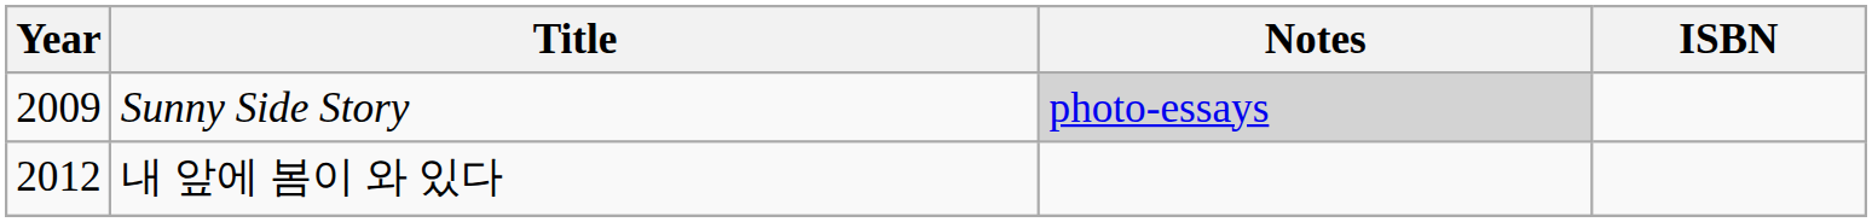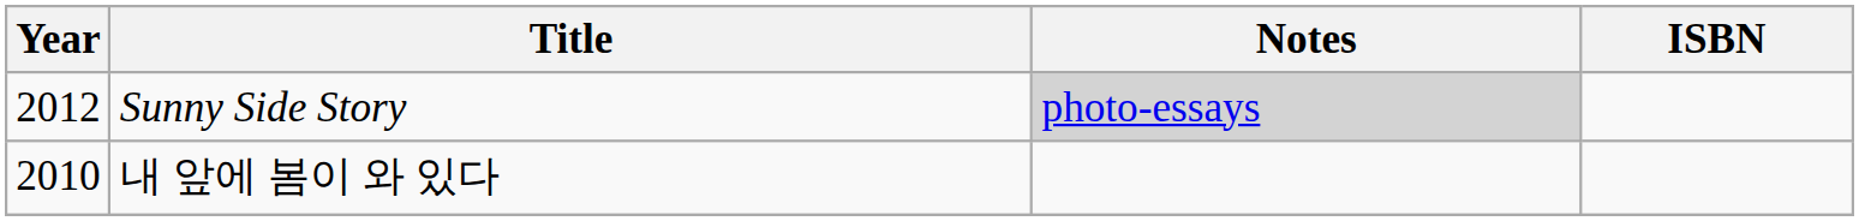Sunny Side Story | Year: 2009 -> 2012
내 앞에 봄이 와 있다 | Year: 2012 -> 2010
